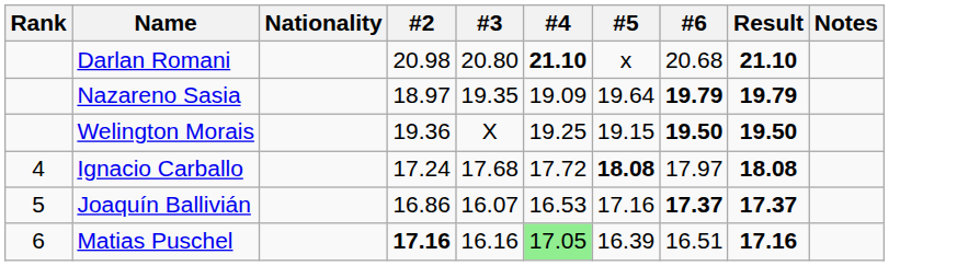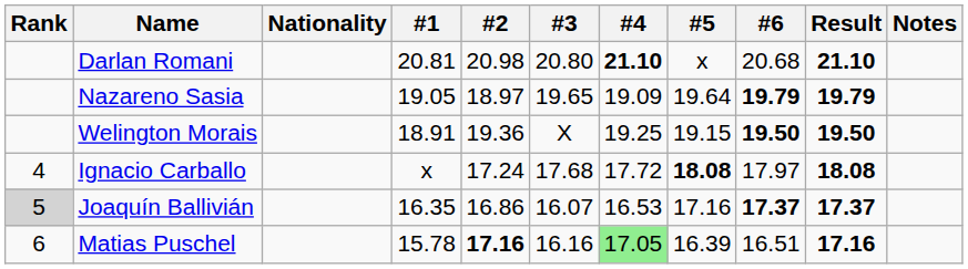+ column: #1 | 20.81 | 19.05 | 18.91 | x | 16.35 | 15.78
Nazareno Sasia | #3: 19.35 -> 19.65
Joaquín Ballivián | Rank: no background -> lightgrey background
